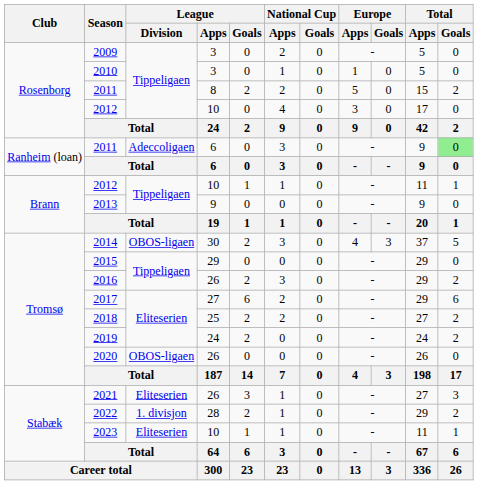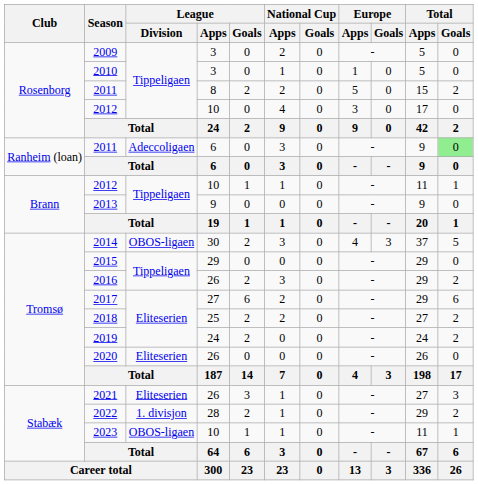2020 | League / Division: OBOS-ligaen -> Eliteserien
2023 | League / Division: Eliteserien -> OBOS-ligaen
